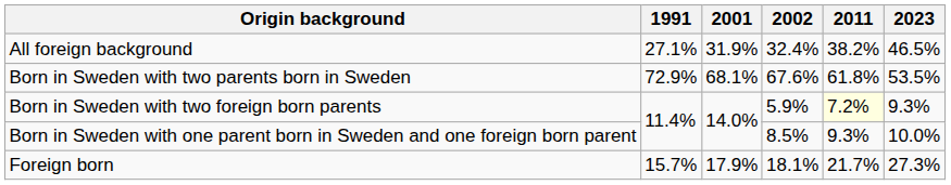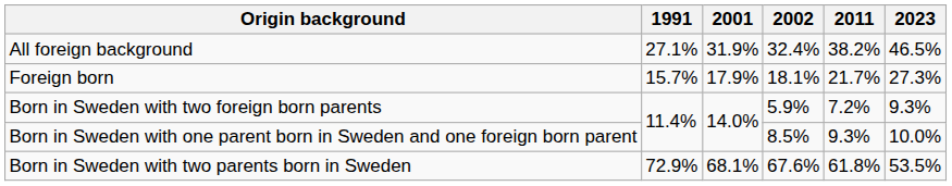rows swapped: Foreign born <-> Born in Sweden with two parents born in Sweden
Born in Sweden with two foreign born parents | 2011: lightyellow background -> no background
